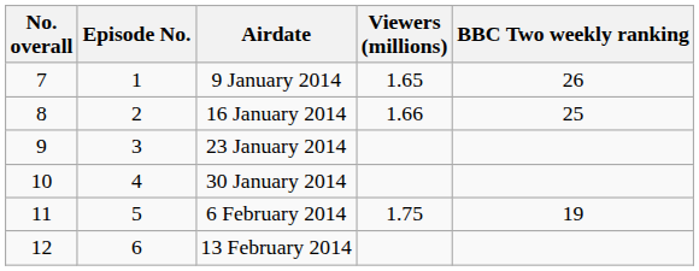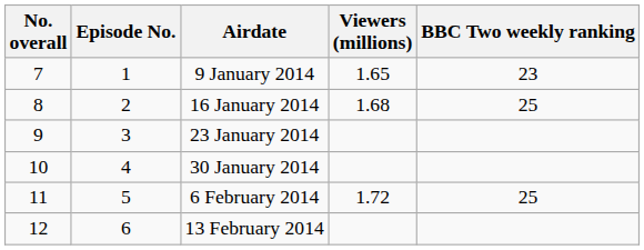9 January 2014 | BBC Two weekly ranking: 26 -> 23
16 January 2014 | Viewers (millions): 1.66 -> 1.68
6 February 2014 | Viewers (millions): 1.75 -> 1.72
6 February 2014 | BBC Two weekly ranking: 19 -> 25
